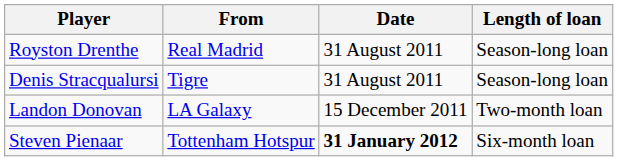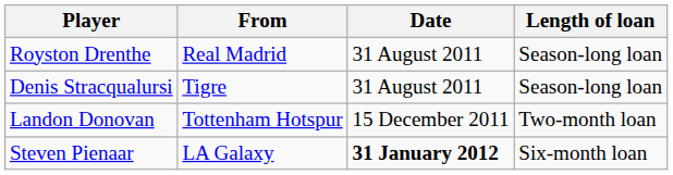Landon Donovan | From: LA Galaxy -> Tottenham Hotspur
Steven Pienaar | From: Tottenham Hotspur -> LA Galaxy
